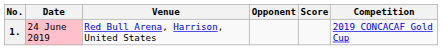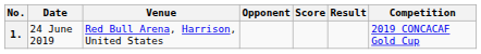+ column: Result
1. | Date: pink background -> no background
